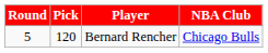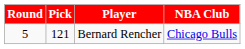Bernard Rencher | Pick: 120 -> 121
